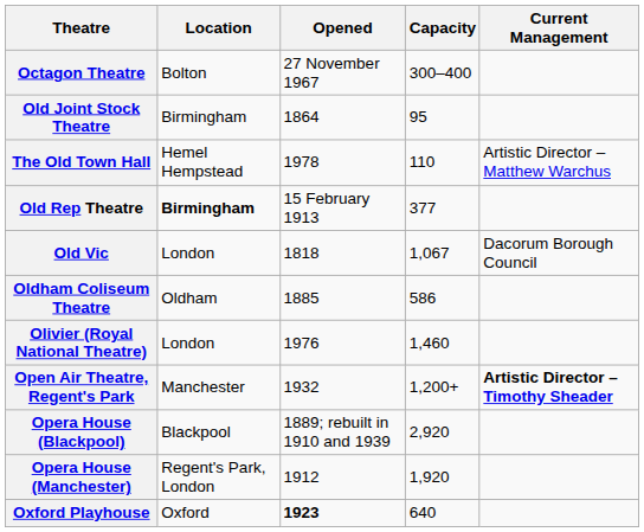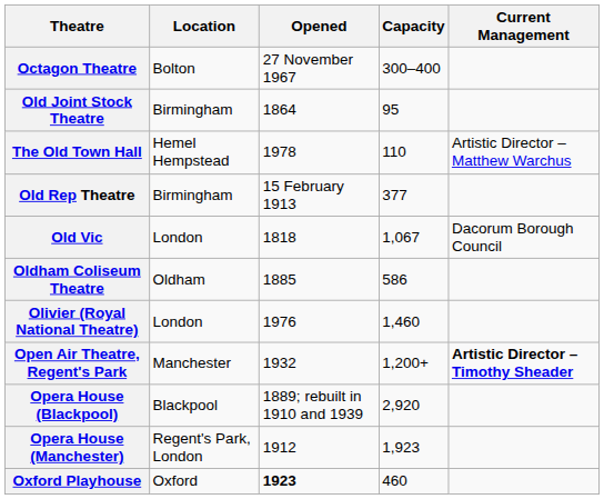Old Rep Theatre | Location: bold -> normal
Opera House (Manchester) | Capacity: 1,920 -> 1,923
Oxford Playhouse | Capacity: 640 -> 460
